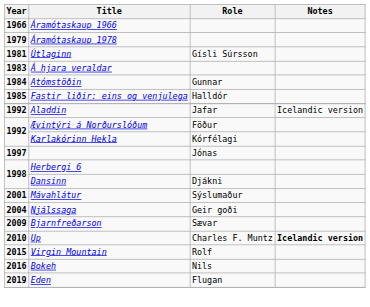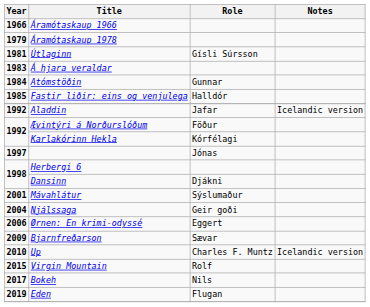+ row: 2006 | Ørnen: En krimi-odyssé | Eggert
Up | Notes: bold -> normal
Bokeh | Year: 2016 -> 2017
